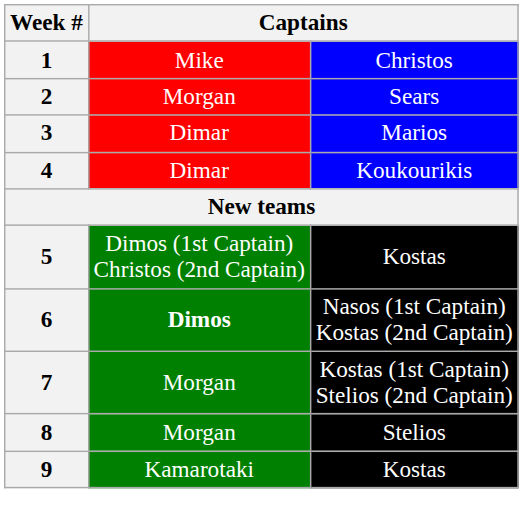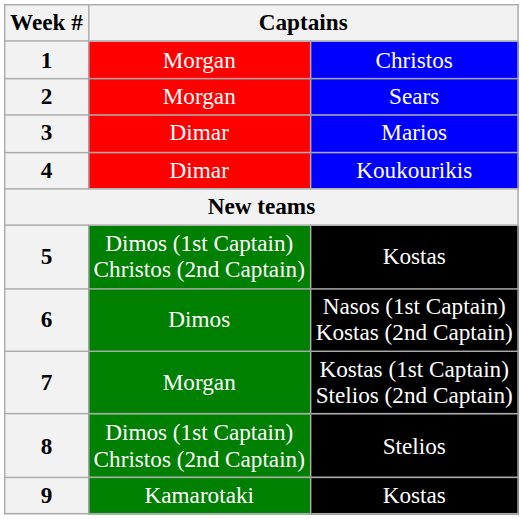1 | column 2: Mike -> Morgan
6 | column 2: bold -> normal
8 | column 2: Morgan -> Dimos (1st Captain) Christos (2nd Captain)
